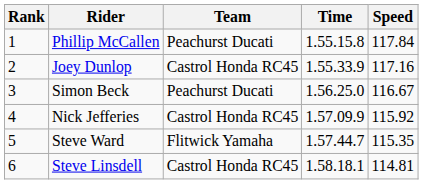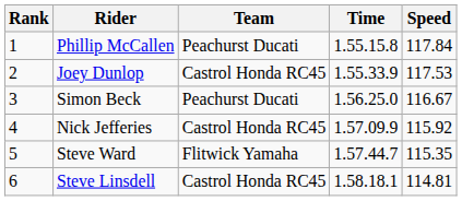Joey Dunlop | Speed: 117.16 -> 117.53
